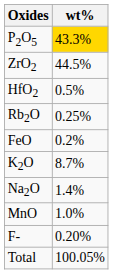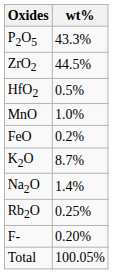P2O5 | wt%: gold background -> no background
rows swapped: MnO <-> Rb2O
